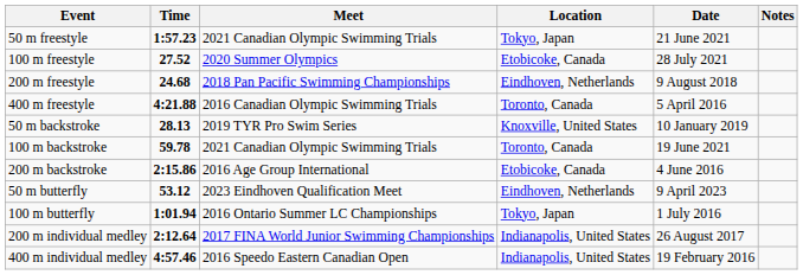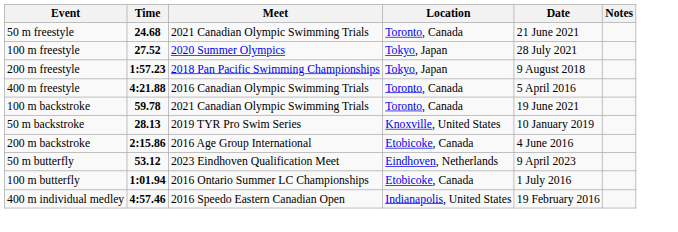50 m freestyle | Time: 1:57.23 -> 24.68
50 m freestyle | Location: Tokyo, Japan -> Toronto, Canada
100 m freestyle | Location: Etobicoke, Canada -> Tokyo, Japan
200 m freestyle | Time: 24.68 -> 1:57.23
200 m freestyle | Location: Eindhoven, Netherlands -> Tokyo, Japan
rows swapped: 50 m backstroke <-> 100 m backstroke
100 m butterfly | Location: Tokyo, Japan -> Etobicoke, Canada
- row: 200 m individual medley | 2:12.64 | 2017 FINA World Junior Swimming Championships | Indianapolis, United States | 26 August 2017
